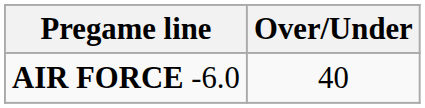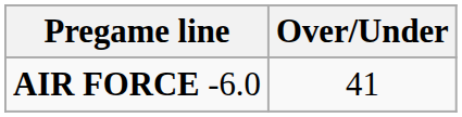AIR FORCE -6.0 | Over/Under: 40 -> 41
